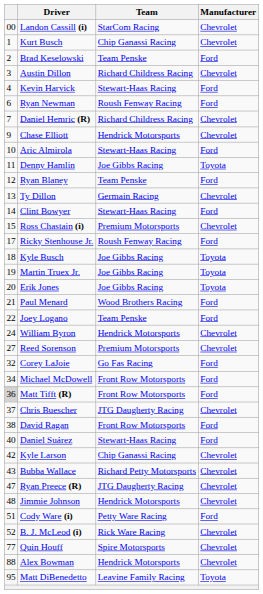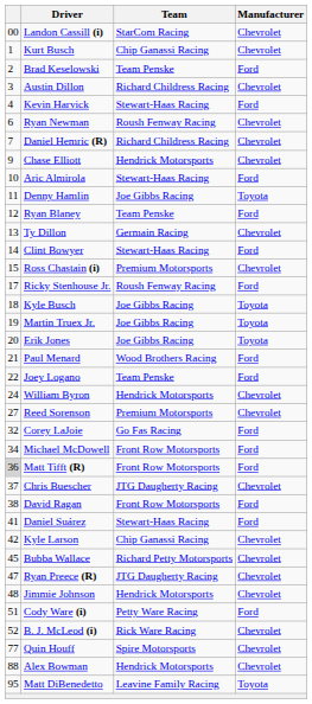Ryan Newman | Manufacturer: Ford -> Chevrolet
Daniel Suárez | column 1: 40 -> 41
Bubba Wallace | column 1: 43 -> 45
